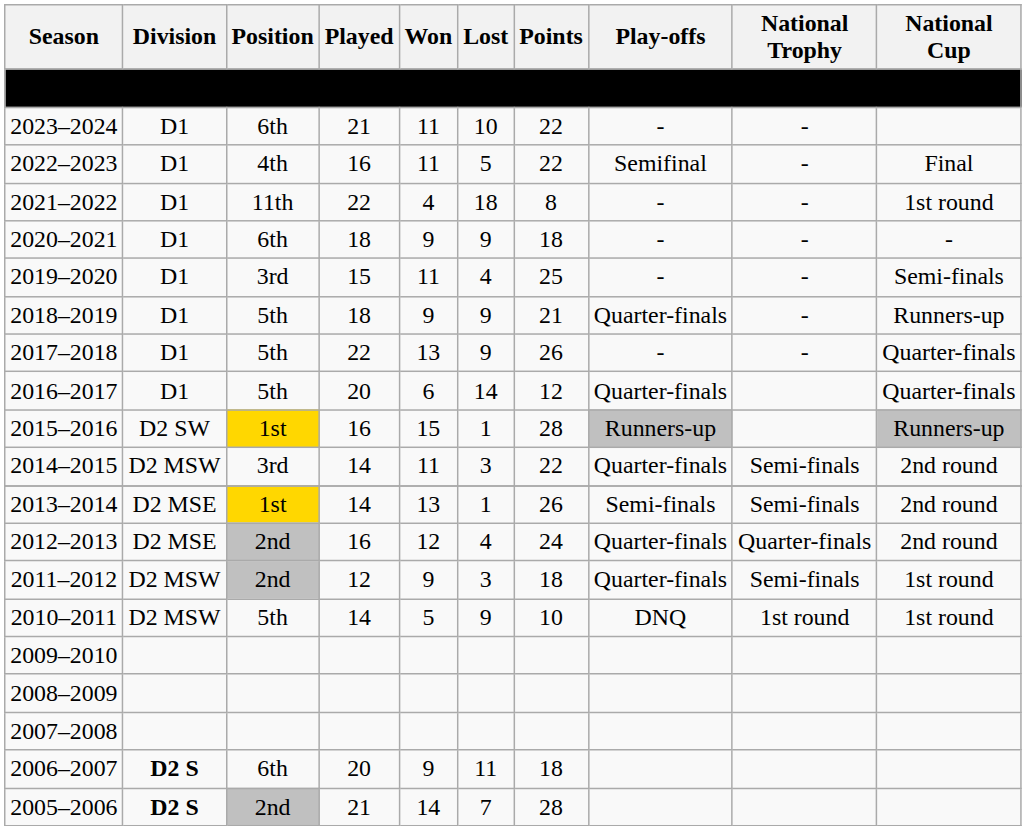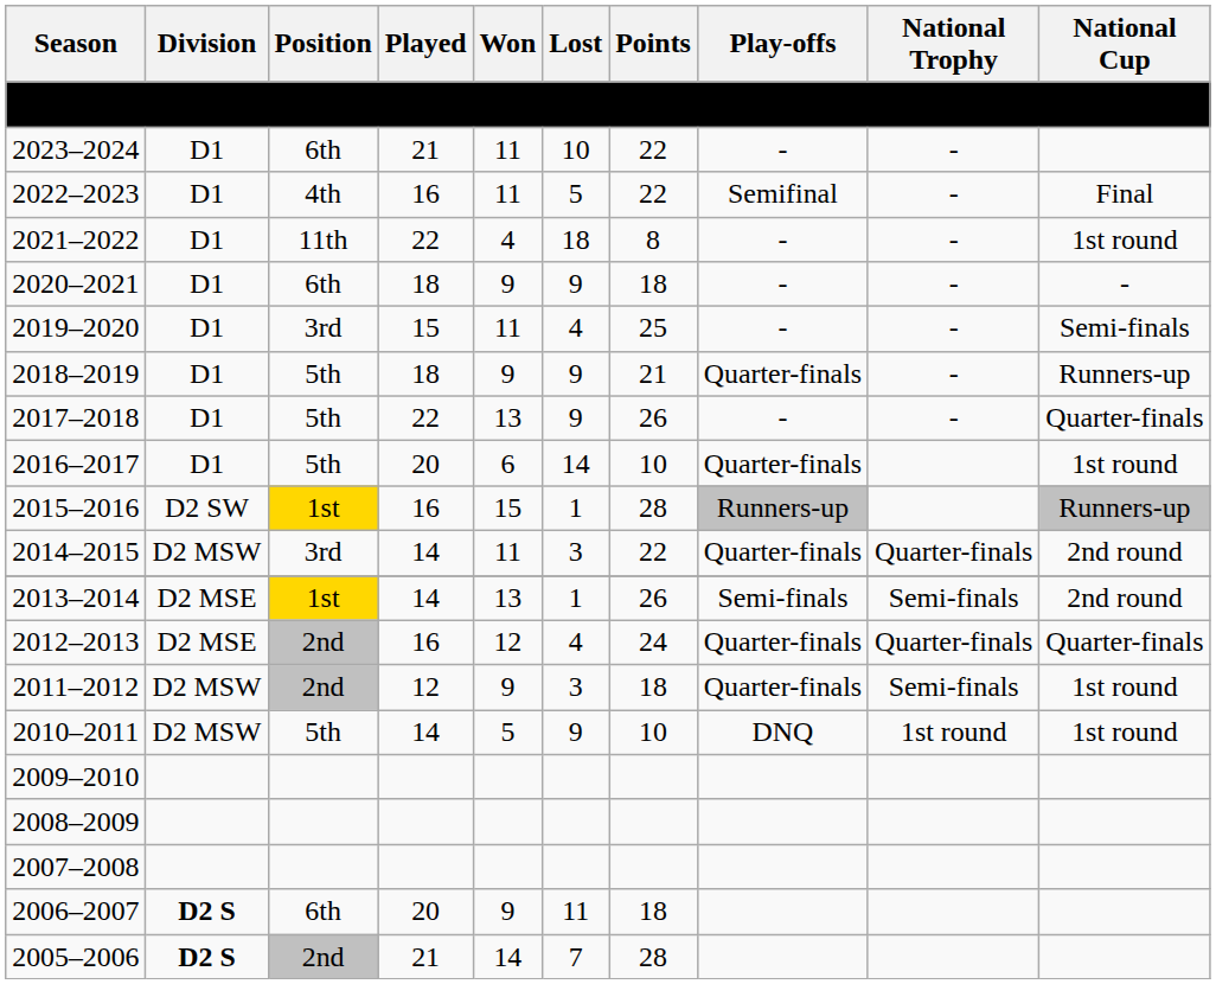2016–2017 | Points: 12 -> 10
2016–2017 | National Cup: Quarter-finals -> 1st round
2014–2015 | National Trophy: Semi-finals -> Quarter-finals
2012–2013 | National Cup: 2nd round -> Quarter-finals
